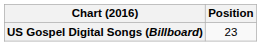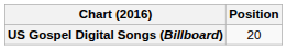US Gospel Digital Songs (Billboard) | Position: 23 -> 20
